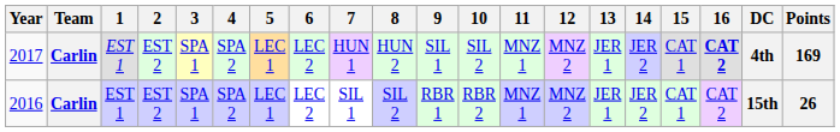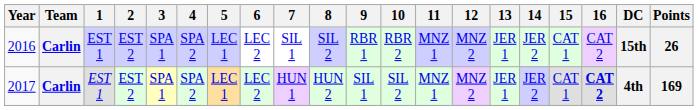rows swapped: 2016 <-> 2017
